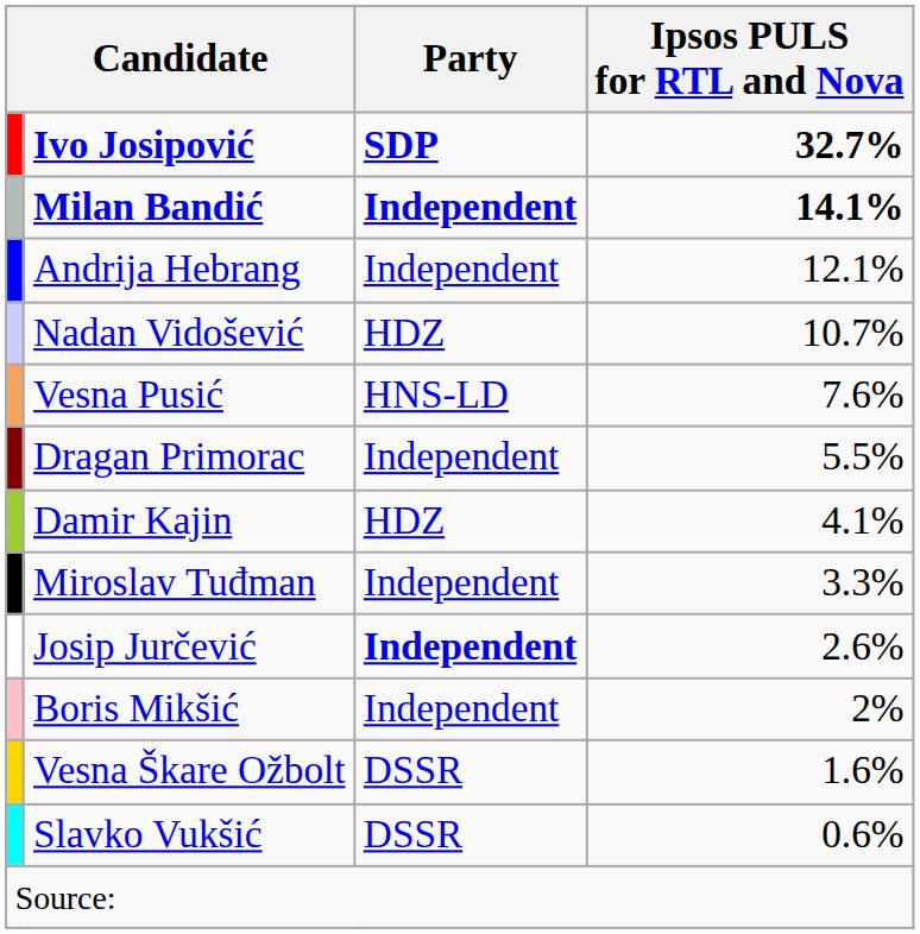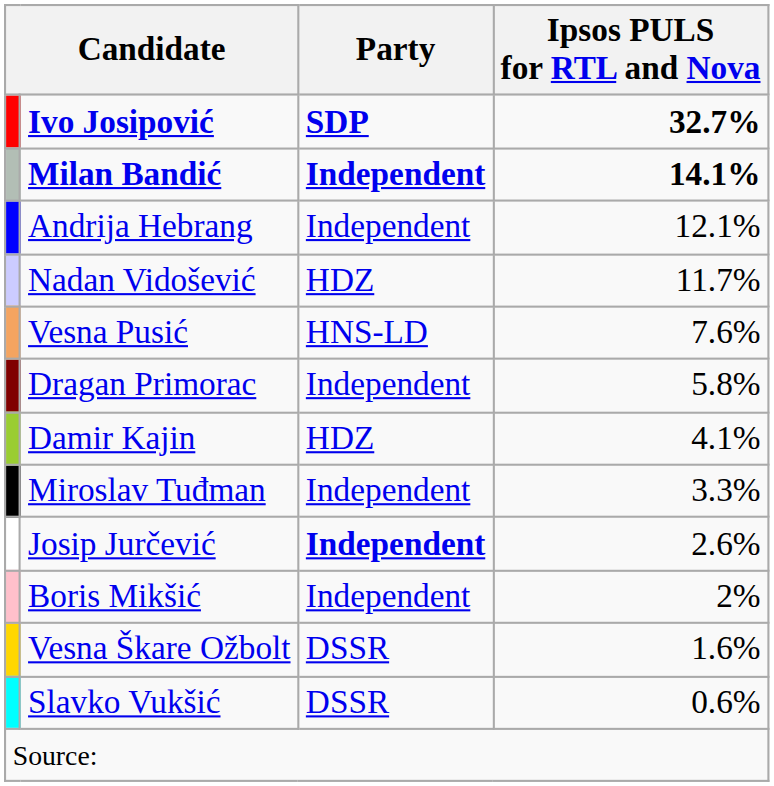Nadan Vidošević | Ipsos PULS for RTL and Nova: 10.7% -> 11.7%
Dragan Primorac | Ipsos PULS for RTL and Nova: 5.5% -> 5.8%
